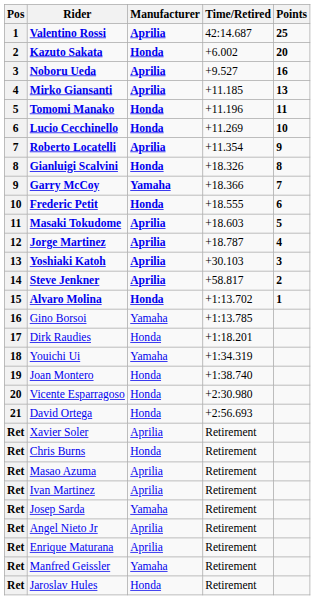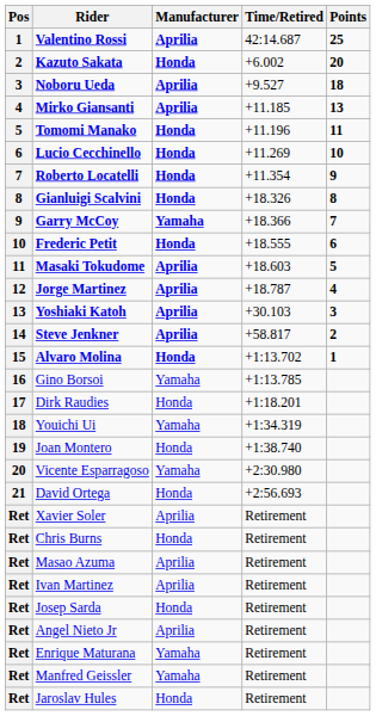Noboru Ueda | Points: 16 -> 18
Roberto Locatelli | Manufacturer: Aprilia -> Honda
Vicente Esparragoso | Manufacturer: Honda -> Yamaha
Josep Sarda | Manufacturer: Yamaha -> Honda
Enrique Maturana | Manufacturer: Aprilia -> Yamaha
